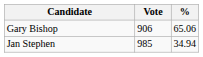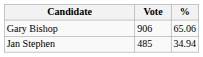Jan Stephen | Vote: 985 -> 485
